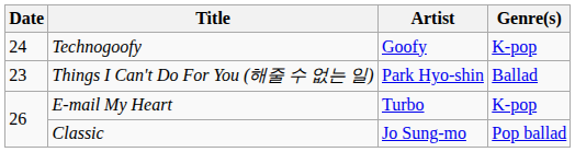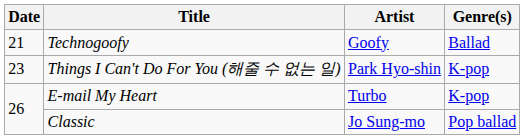Technogoofy | Date: 24 -> 21
Technogoofy | Genre(s): K-pop -> Ballad
Things I Can't Do For You (해줄 수 없는 일) | Genre(s): Ballad -> K-pop
